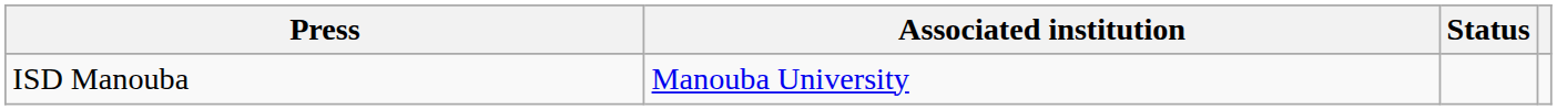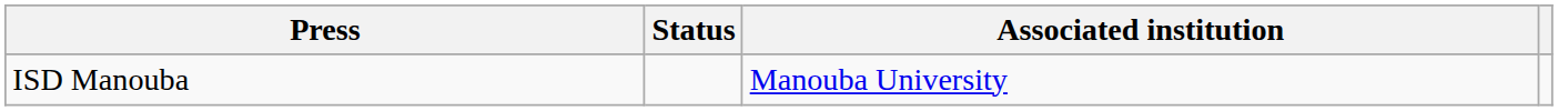columns swapped: Associated institution <-> Status
